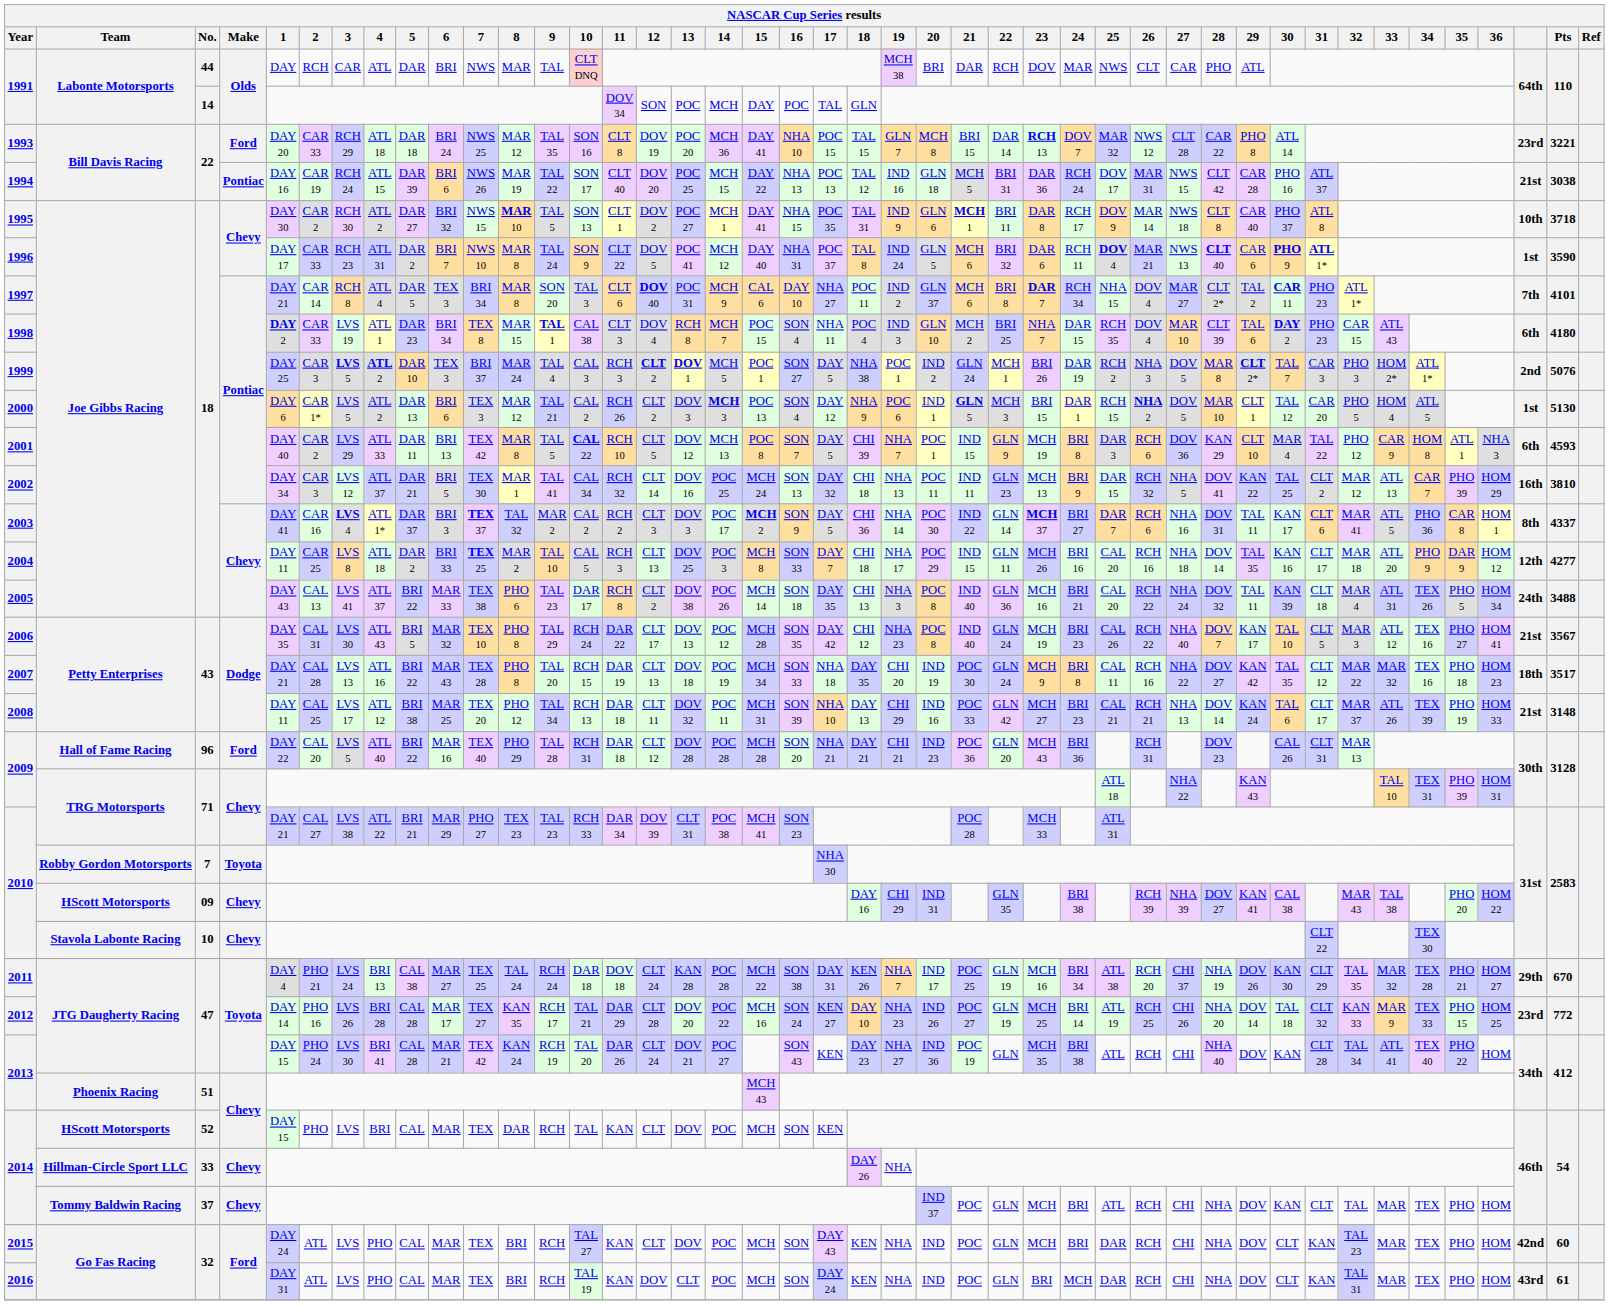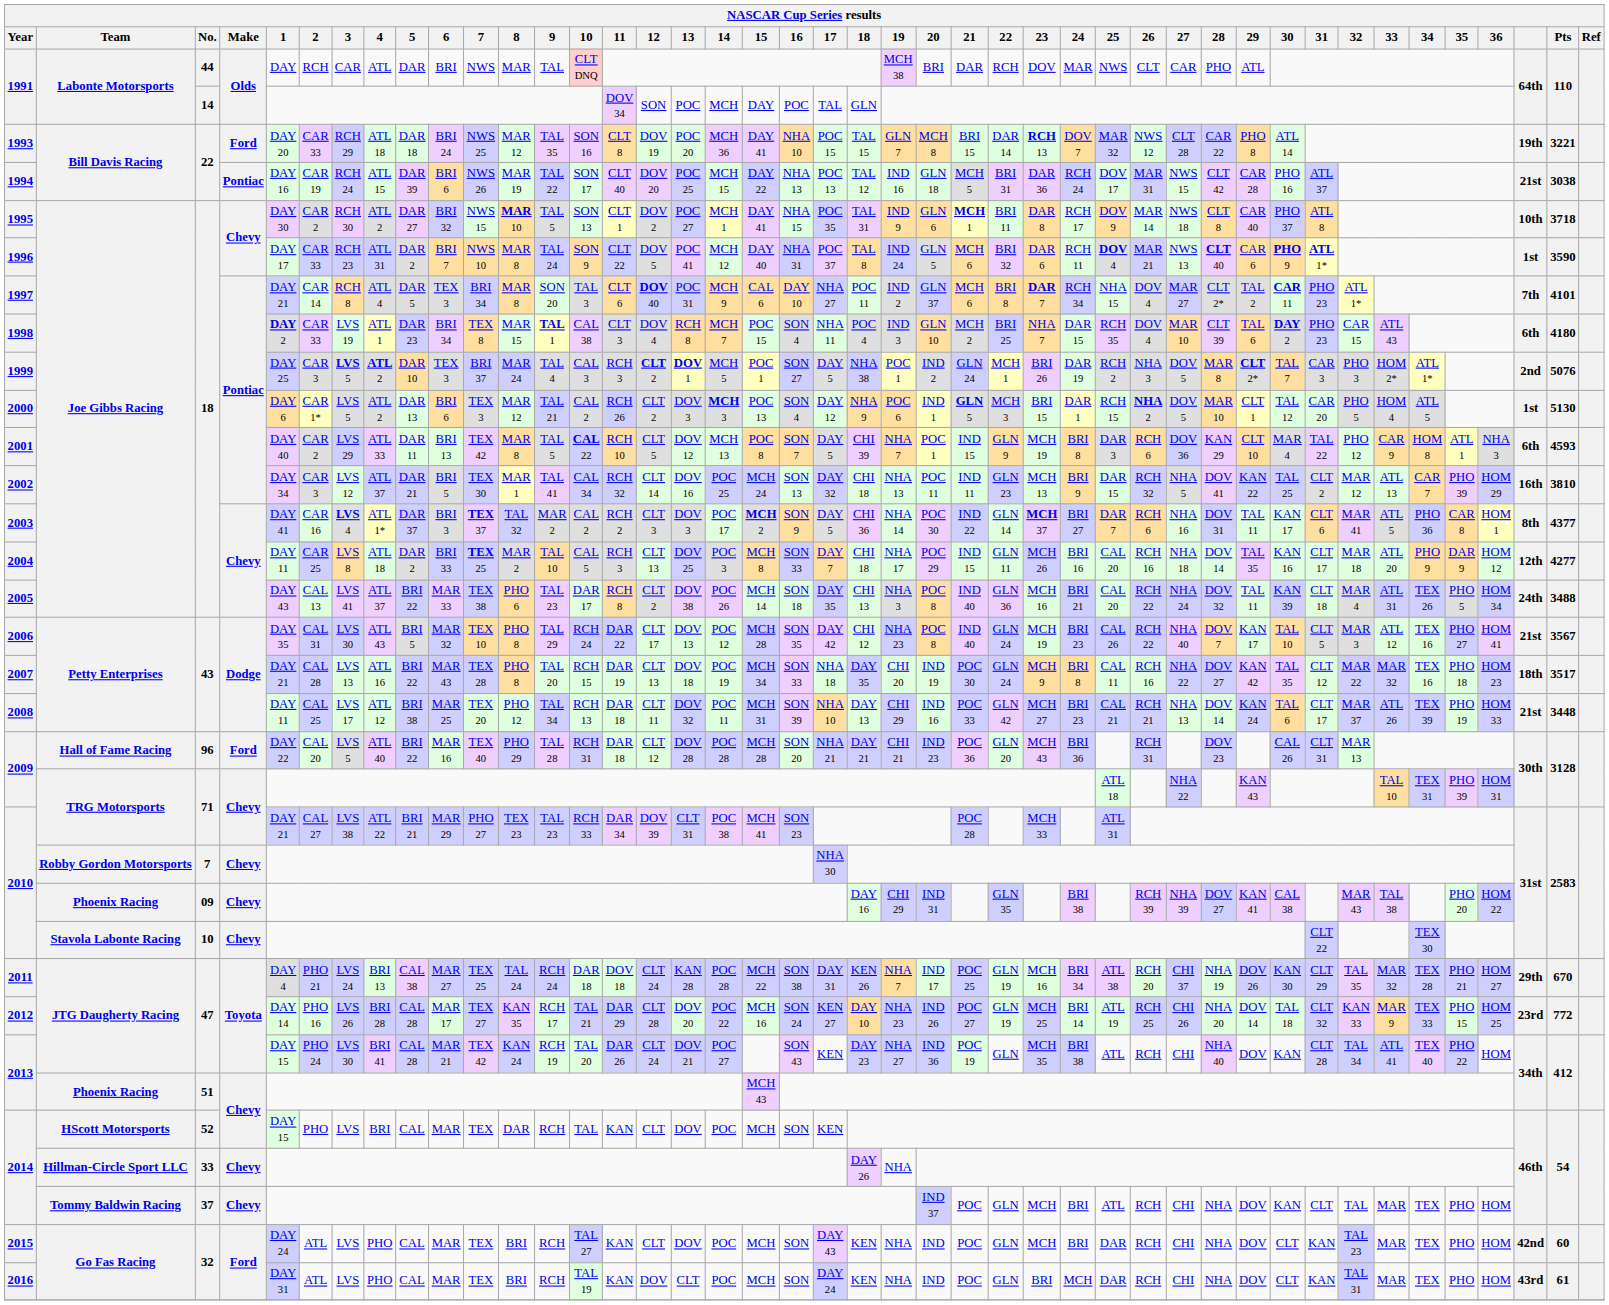1993 | column 41: 23rd -> 19th
2003 | Pts: 4337 -> 4377
2008 | Pts: 3148 -> 3448
2010 / 7 | Make: Toyota -> Chevy
2010 / 09 | Team: HScott Motorsports -> Phoenix Racing
